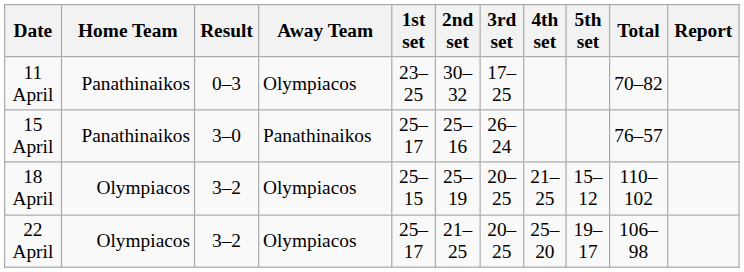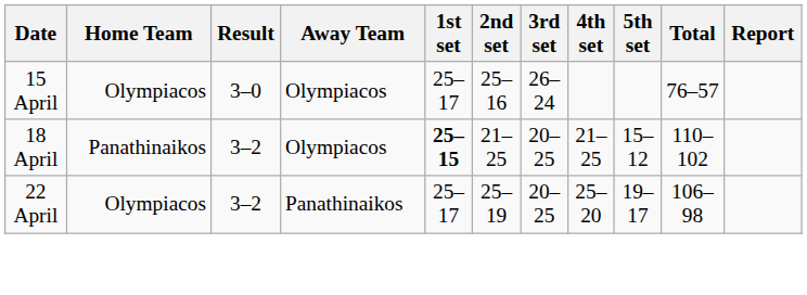- row: 11 April | Panathinaikos | 0–3 | Olympiacos | 23–25 | 30–32 | 17–25 | 70–82
15 April | Home Team: Panathinaikos -> Olympiacos
15 April | Away Team: Panathinaikos -> Olympiacos
18 April | Home Team: Olympiacos -> Panathinaikos
18 April | 1st set: normal -> bold
18 April | 2nd set: 25–19 -> 21–25
22 April | Away Team: Olympiacos -> Panathinaikos
22 April | 2nd set: 21–25 -> 25–19
